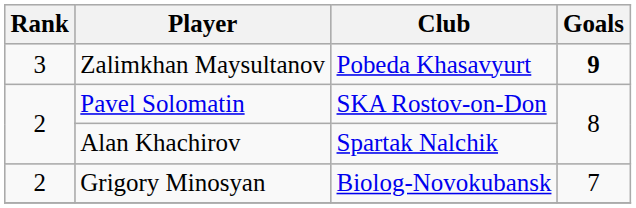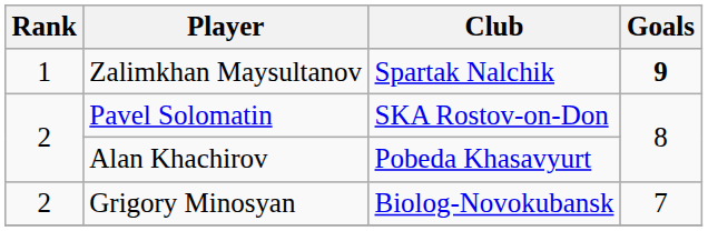Zalimkhan Maysultanov | Rank: 3 -> 1
Zalimkhan Maysultanov | Club: Pobeda Khasavyurt -> Spartak Nalchik
Alan Khachirov | Club: Spartak Nalchik -> Pobeda Khasavyurt
